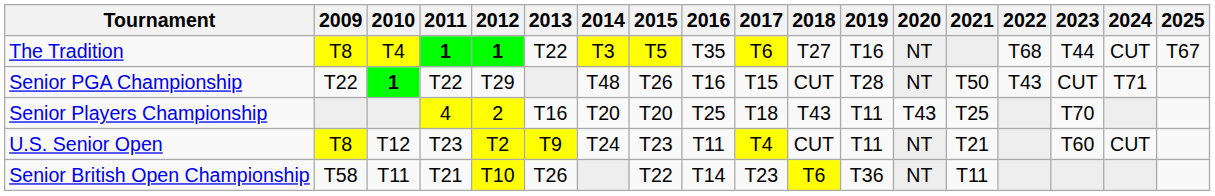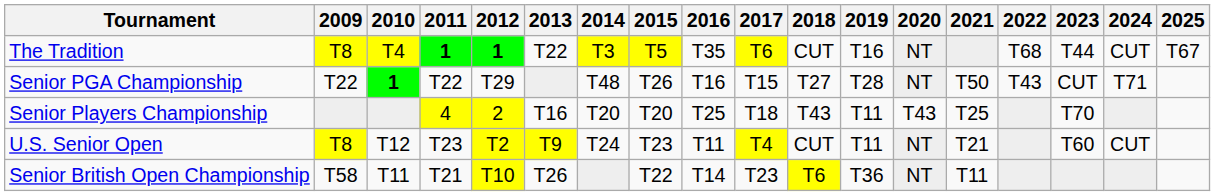The Tradition | 2018: T27 -> CUT
Senior PGA Championship | 2018: CUT -> T27
